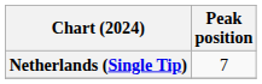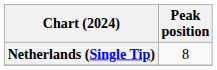Netherlands (Single Tip) | Peak position: 7 -> 8
